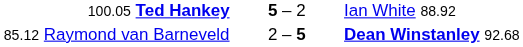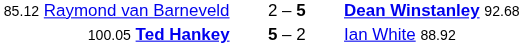rows swapped: 85.12 Raymond van Barneveld <-> 100.05 Ted Hankey
